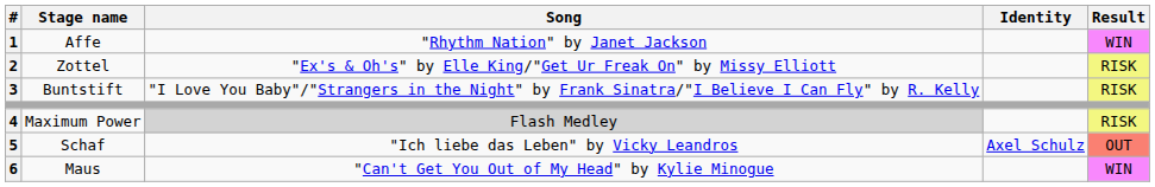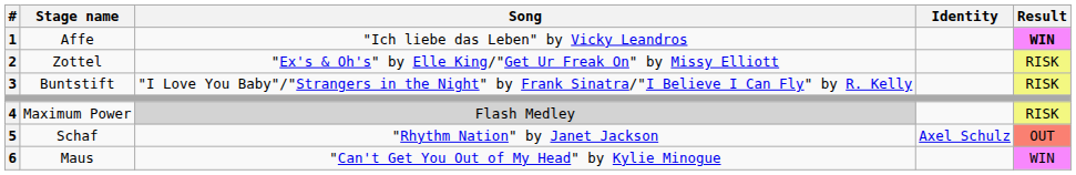Affe | Song: "Rhythm Nation" by Janet Jackson -> "Ich liebe das Leben" by Vicky Leandros
Affe | Result: normal -> bold
Schaf | Song: "Ich liebe das Leben" by Vicky Leandros -> "Rhythm Nation" by Janet Jackson
